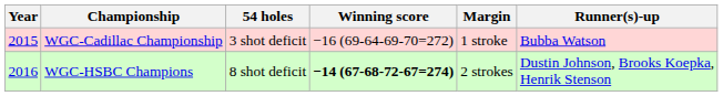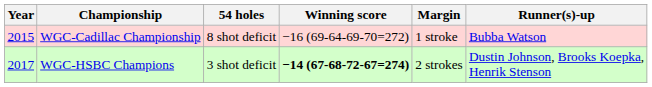WGC-Cadillac Championship | 54 holes: 3 shot deficit -> 8 shot deficit
WGC-HSBC Champions | Year: 2016 -> 2017
WGC-HSBC Champions | 54 holes: 8 shot deficit -> 3 shot deficit
